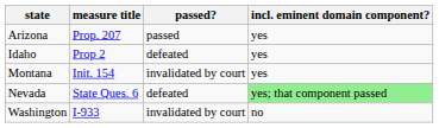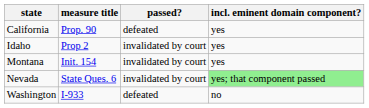- row: Arizona | Prop. 207 | passed | yes
+ row: California | Prop. 90 | defeated | yes
Idaho | passed?: defeated -> invalidated by court
Nevada | passed?: defeated -> invalidated by court
Washington | passed?: invalidated by court -> defeated
